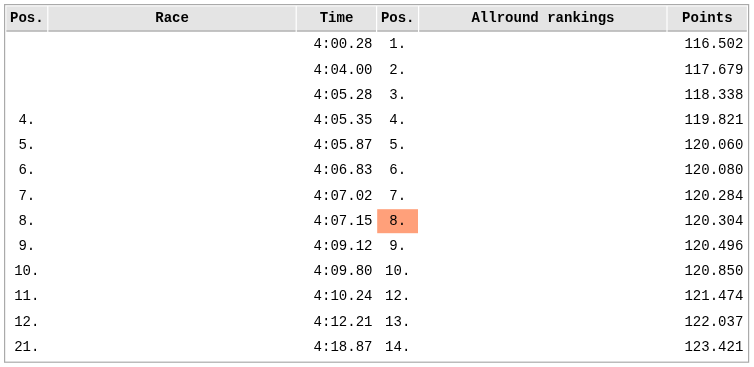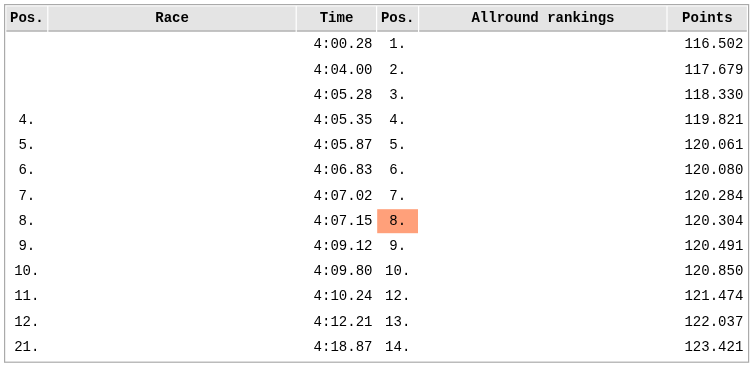4:05.28 | Points: 118.338 -> 118.330
4:05.87 | Points: 120.060 -> 120.061
4:09.12 | Points: 120.496 -> 120.491
